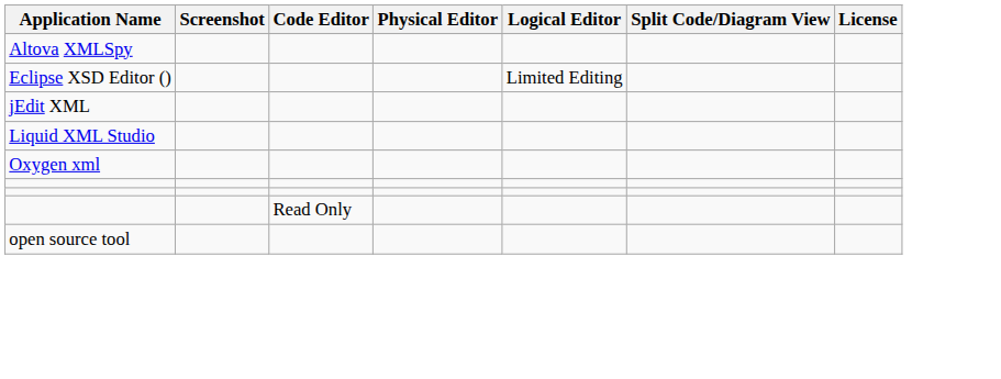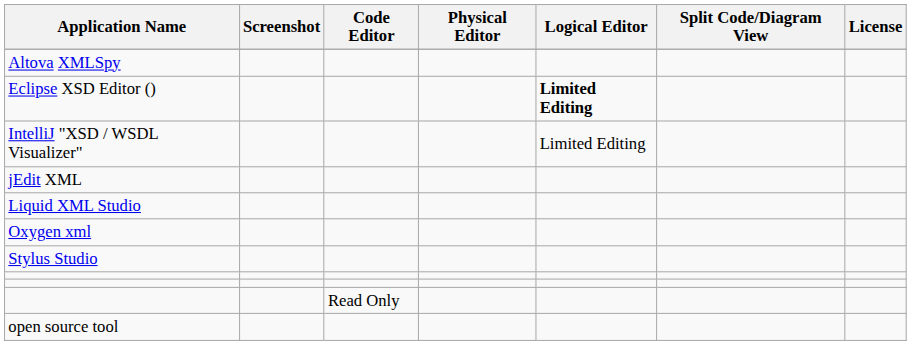Eclipse XSD Editor () | Logical Editor: normal -> bold
+ row: IntelliJ "XSD / WSDL Visualizer" | Limited Editing
+ row: Stylus Studio
